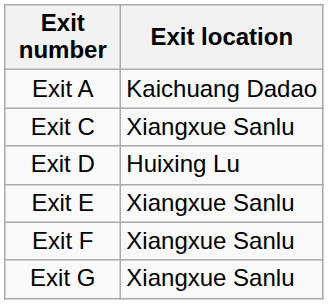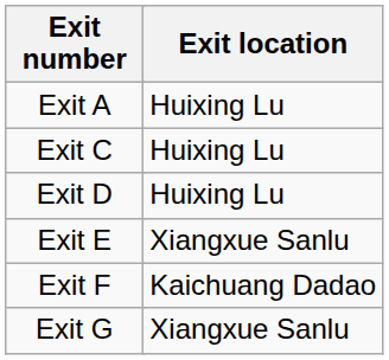Exit A | Exit location: Kaichuang Dadao -> Huixing Lu
Exit C | Exit location: Xiangxue Sanlu -> Huixing Lu
Exit F | Exit location: Xiangxue Sanlu -> Kaichuang Dadao
